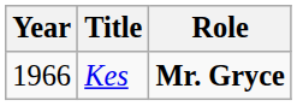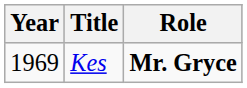Kes | Year: 1966 -> 1969
